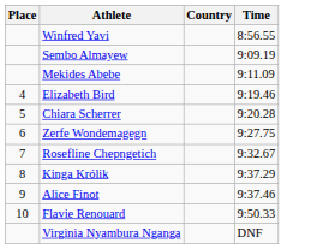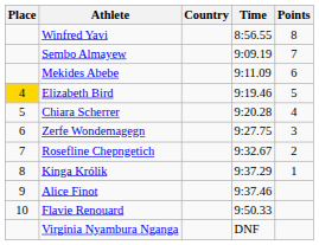+ column: Points | 8 | 7 | 6 | 5 | 4 | 3 | 2 | 1
Elizabeth Bird | Place: no background -> gold background
